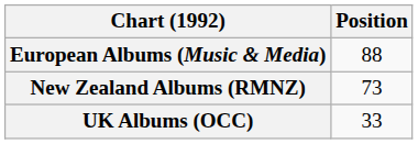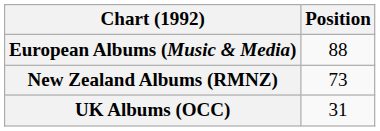UK Albums (OCC) | Position: 33 -> 31
